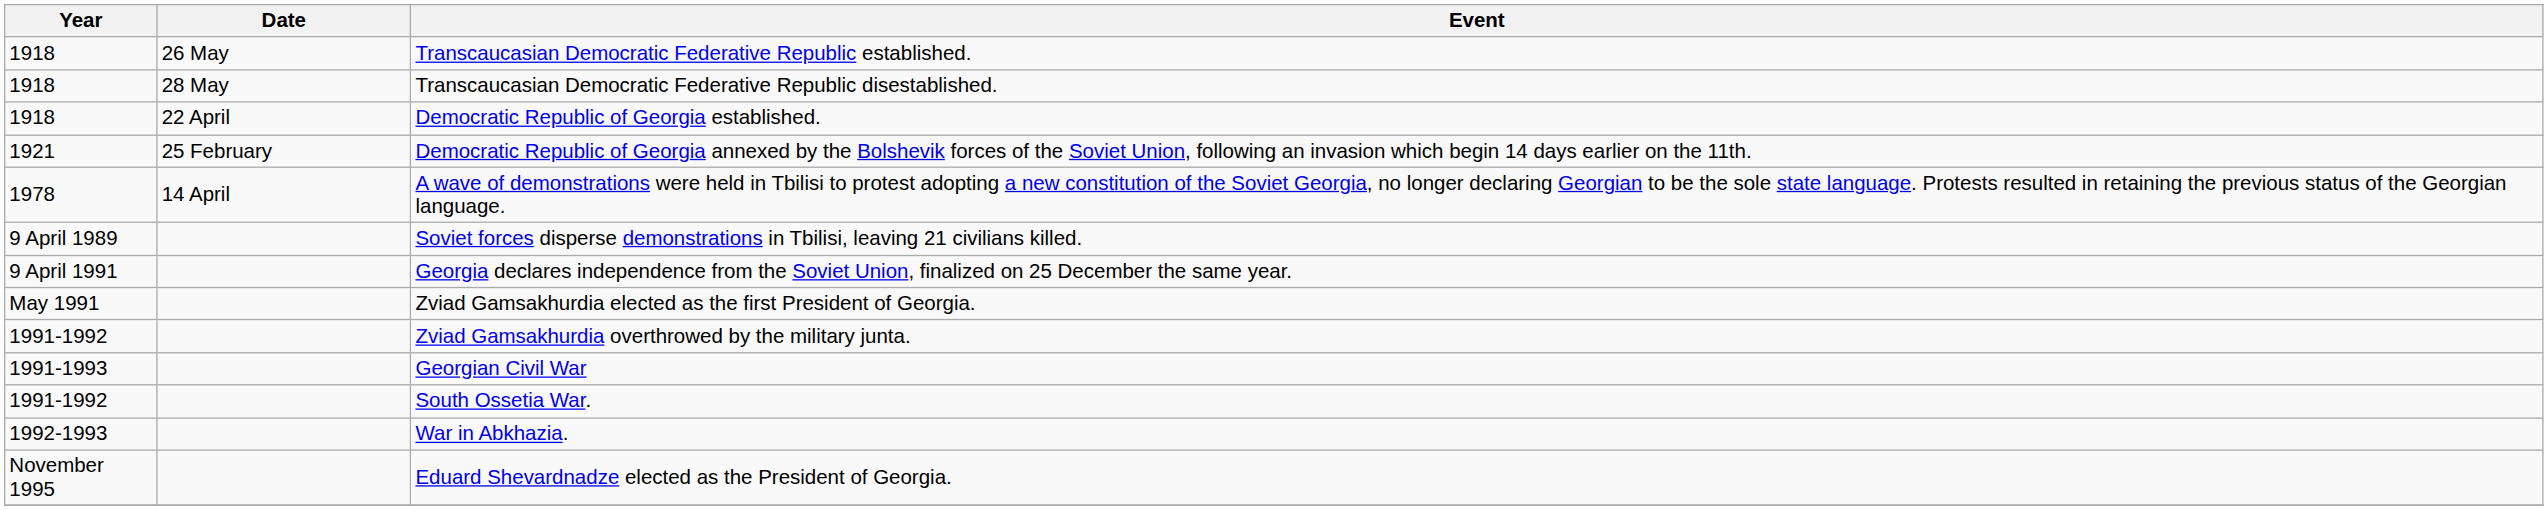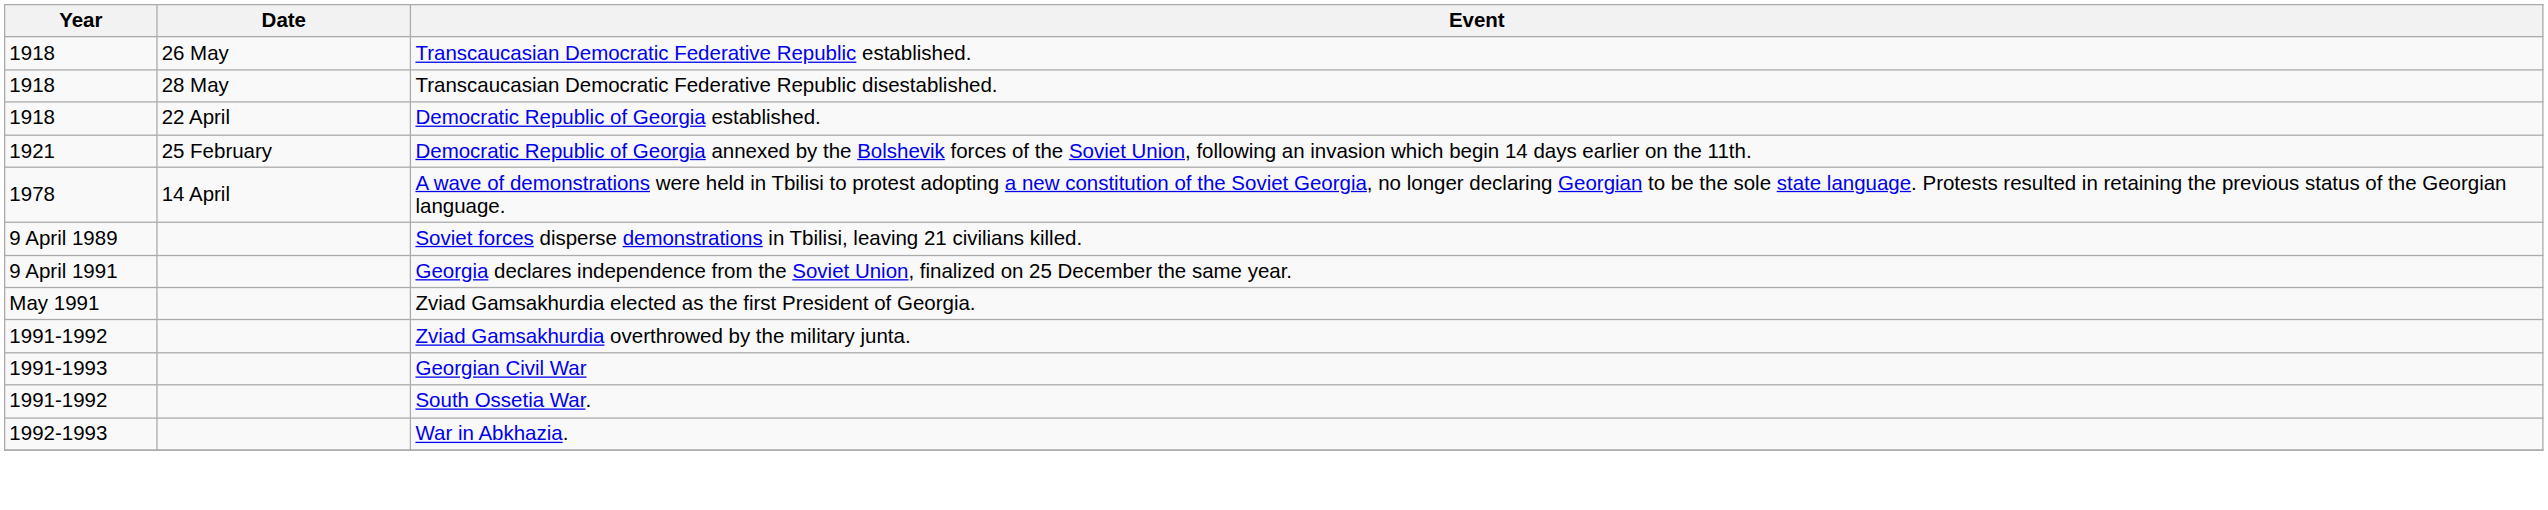- row: November 1995 | Eduard Shevardnadze elected as the President of Georgia.
